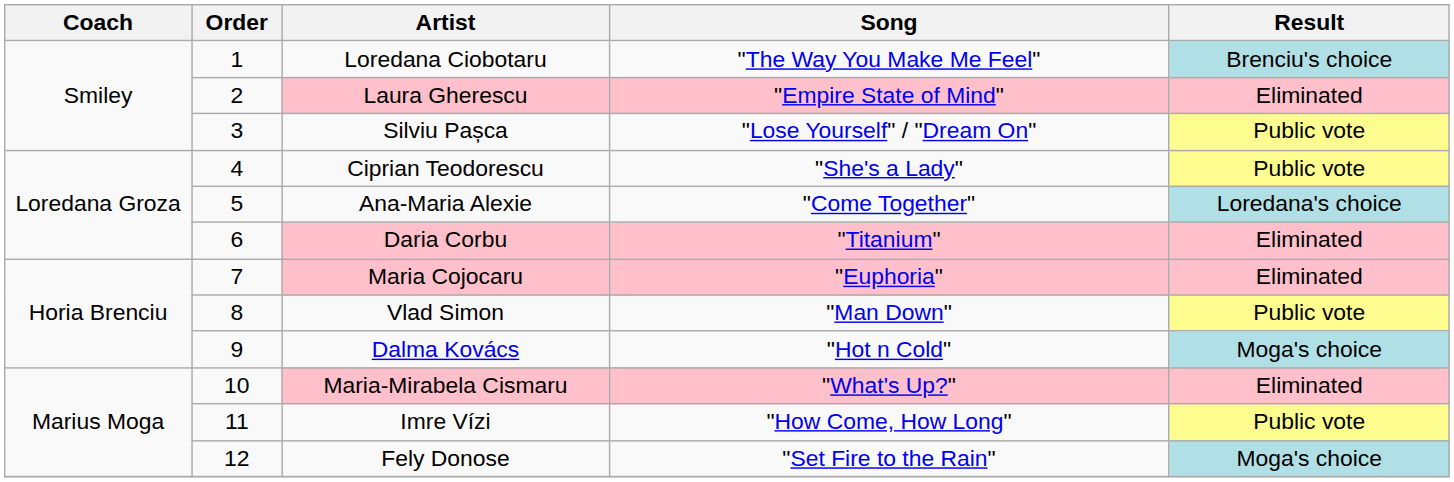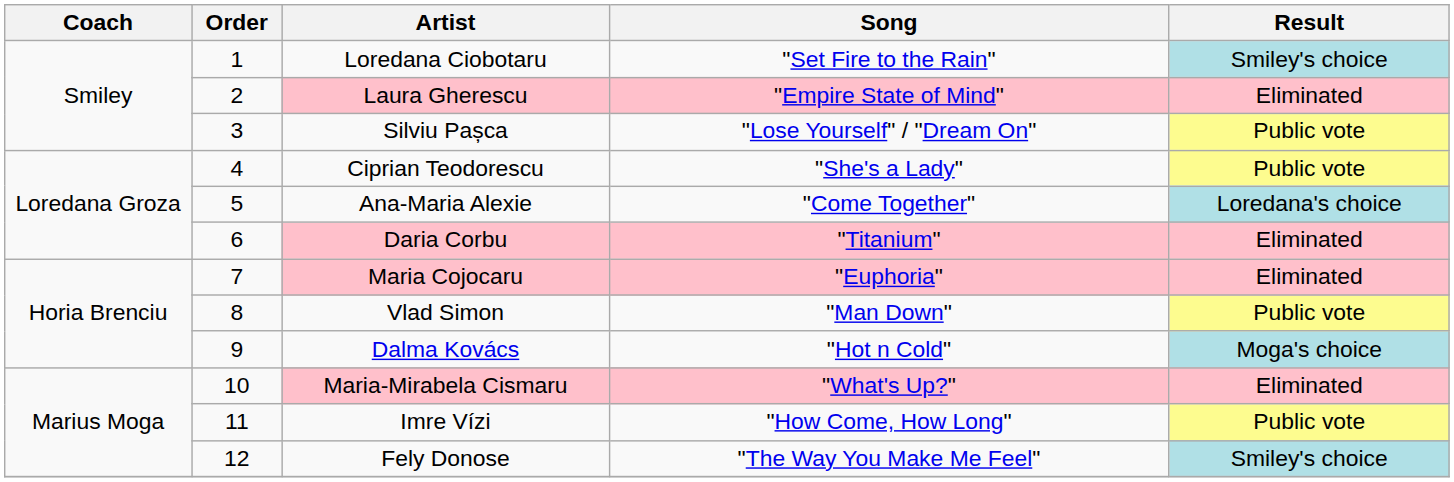Loredana Ciobotaru | Song: "The Way You Make Me Feel" -> "Set Fire to the Rain"
Loredana Ciobotaru | Result: Brenciu's choice -> Smiley's choice
Fely Donose | Song: "Set Fire to the Rain" -> "The Way You Make Me Feel"
Fely Donose | Result: Moga's choice -> Smiley's choice
